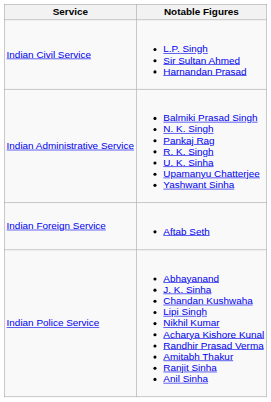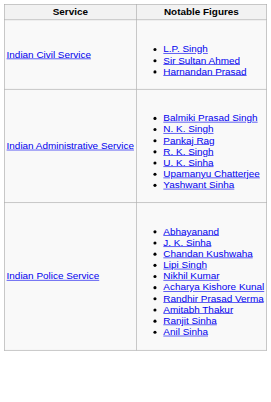- row: Indian Foreign Service | Aftab Seth
